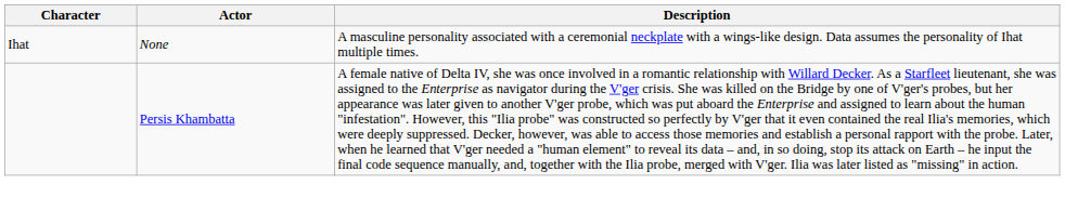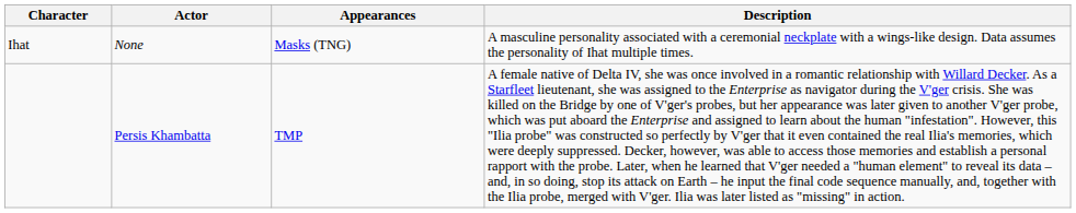+ column: Appearances | Masks (TNG) | TMP
